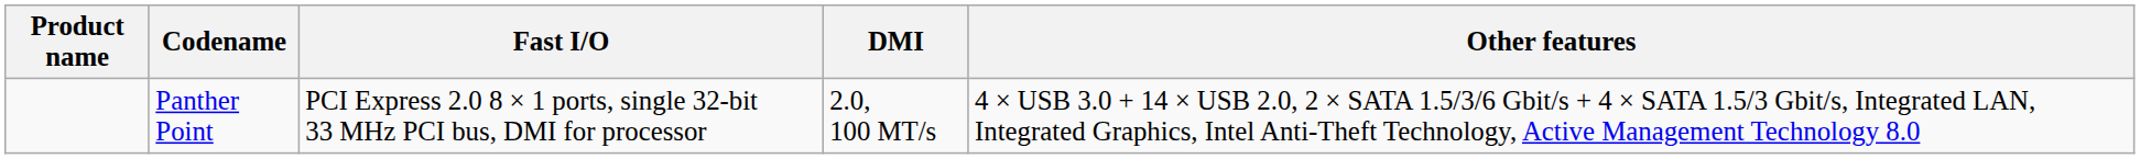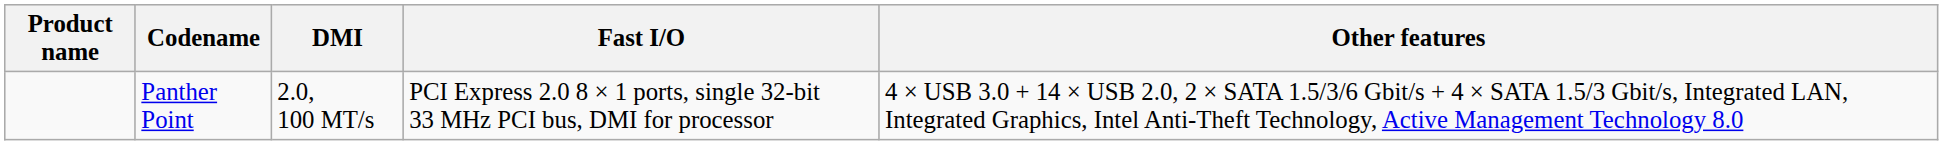columns swapped: DMI <-> Fast I/O
